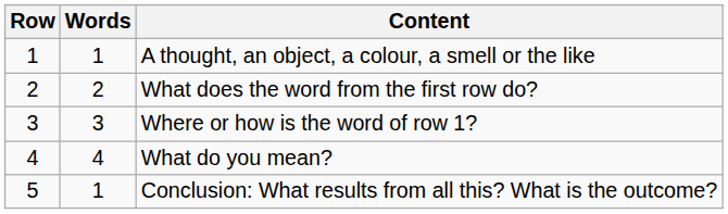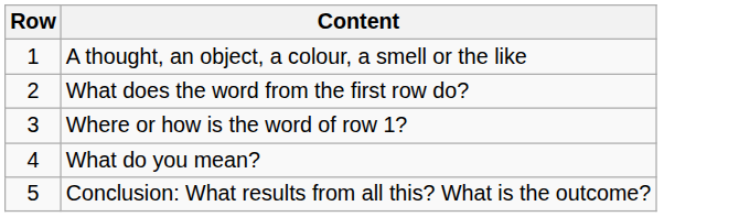- column: Words | 1 | 2 | 3 | 4 | 1
